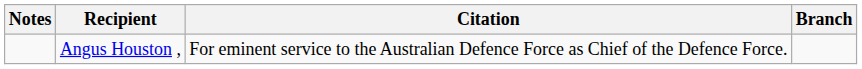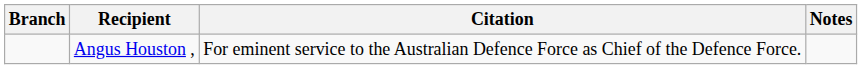columns swapped: Branch <-> Notes
